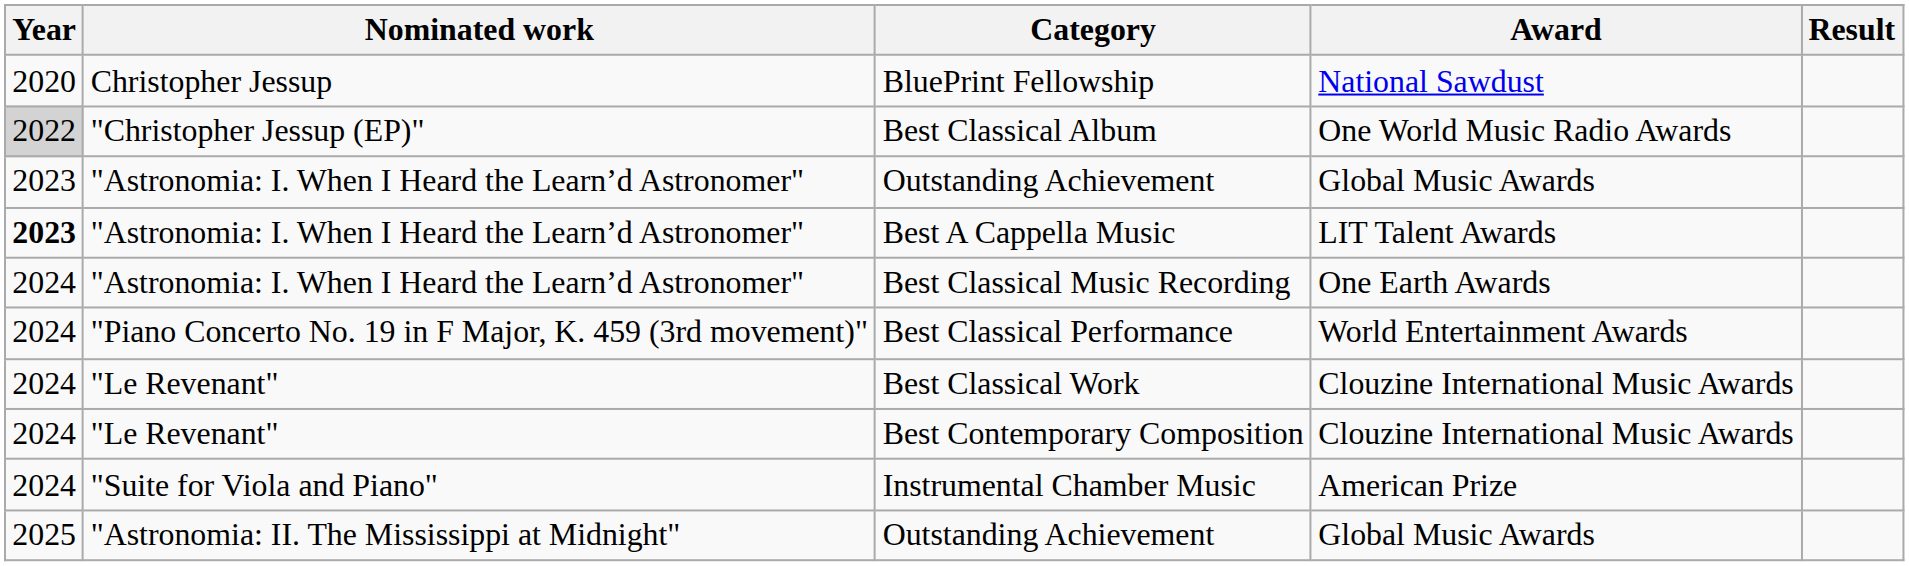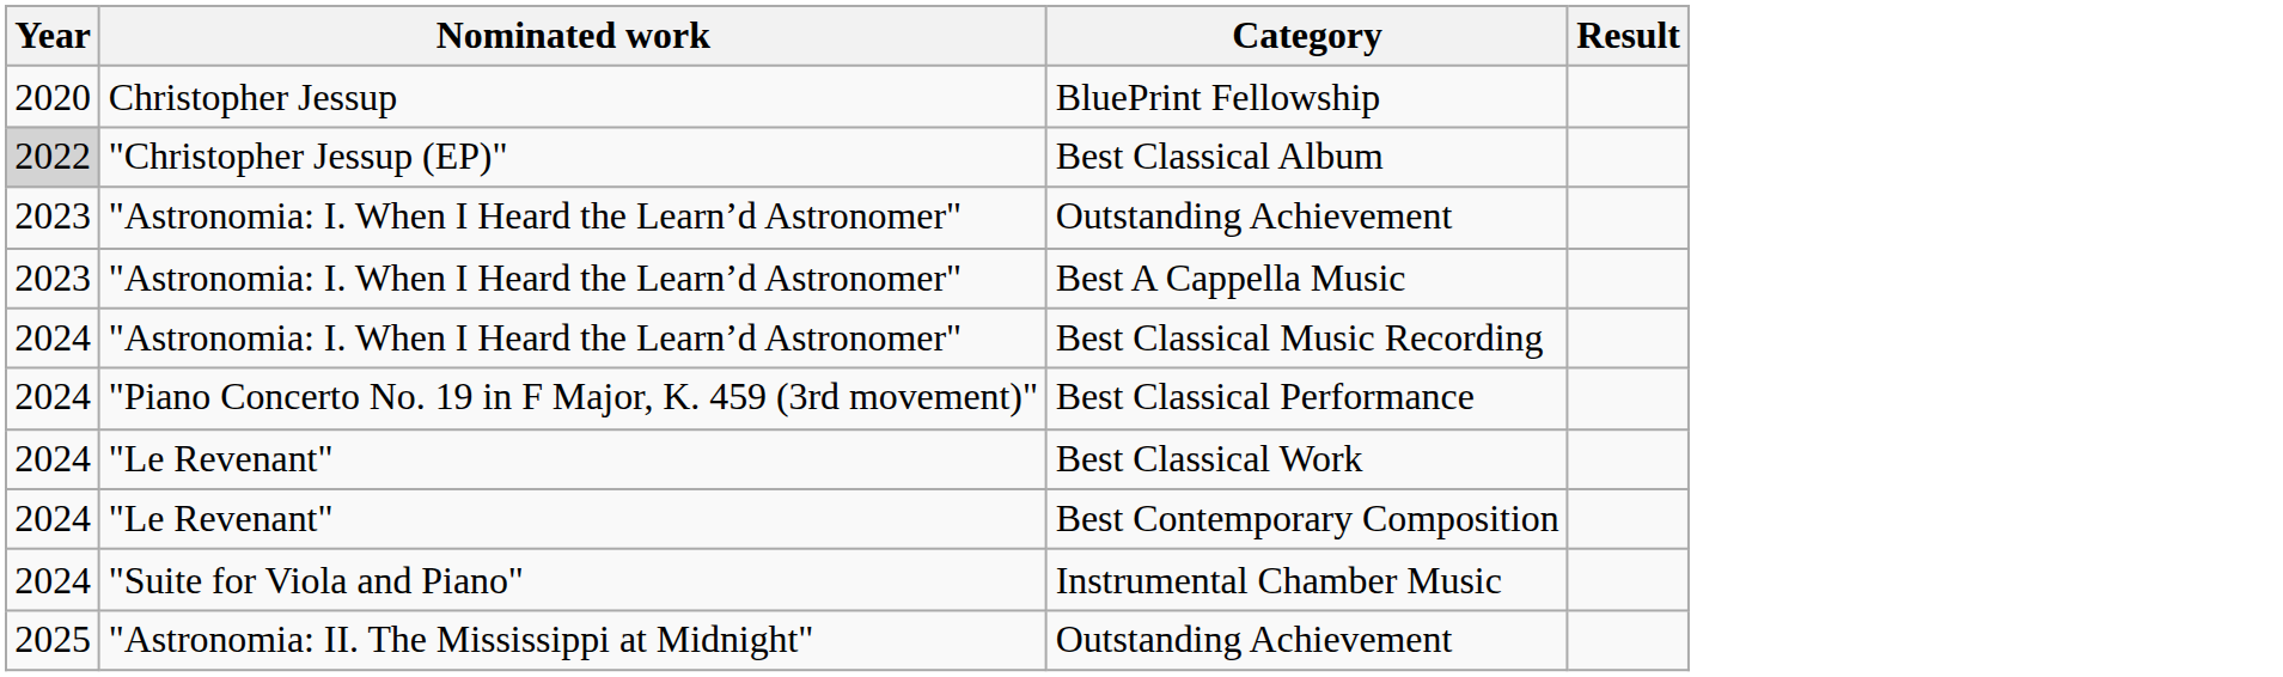- column: Award | National Sawdust | One World Music Radio Awards | Global Music Awards | LIT Talent Awards | One Earth Awards | World Entertainment Awards | Clouzine International Music Awards | Clouzine International Music Awards | American Prize | Global Music Awards
Best A Cappella Music | Year: bold -> normal
